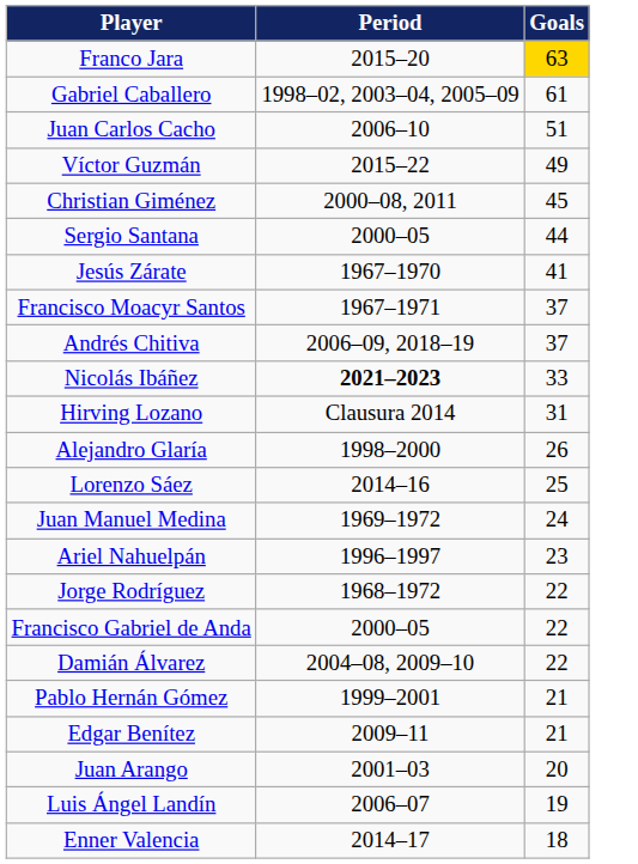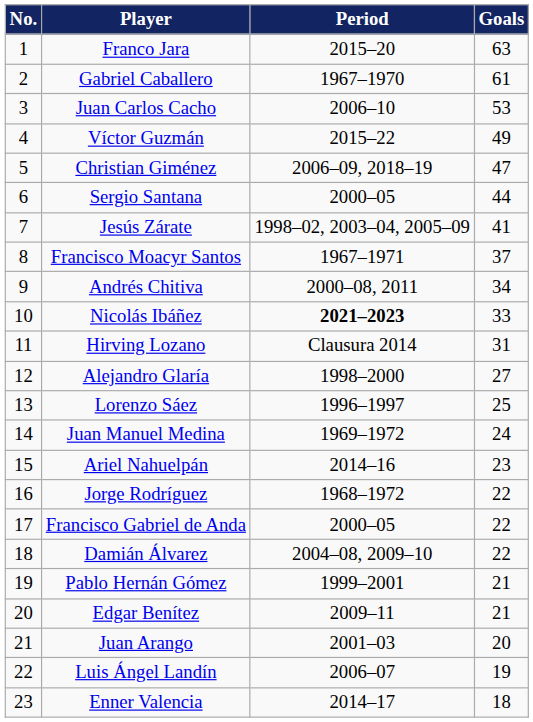+ column: No. | 1 | 2 | 3 | 4 | 5 | 6 | 7 | 8 | 9 | 10 | 11 | 12 | 13 | 14 | 15 | 16 | 17 | 18 | 19 | 20 | 21 | 22 | 23
Franco Jara | Goals: gold background -> no background
Gabriel Caballero | Period: 1998–02, 2003–04, 2005–09 -> 1967–1970
Juan Carlos Cacho | Goals: 51 -> 53
Christian Giménez | Period: 2000–08, 2011 -> 2006–09, 2018–19
Christian Giménez | Goals: 45 -> 47
Jesús Zárate | Period: 1967–1970 -> 1998–02, 2003–04, 2005–09
Andrés Chitiva | Period: 2006–09, 2018–19 -> 2000–08, 2011
Andrés Chitiva | Goals: 37 -> 34
Alejandro Glaría | Goals: 26 -> 27
Lorenzo Sáez | Period: 2014–16 -> 1996–1997
Ariel Nahuelpán | Period: 1996–1997 -> 2014–16
